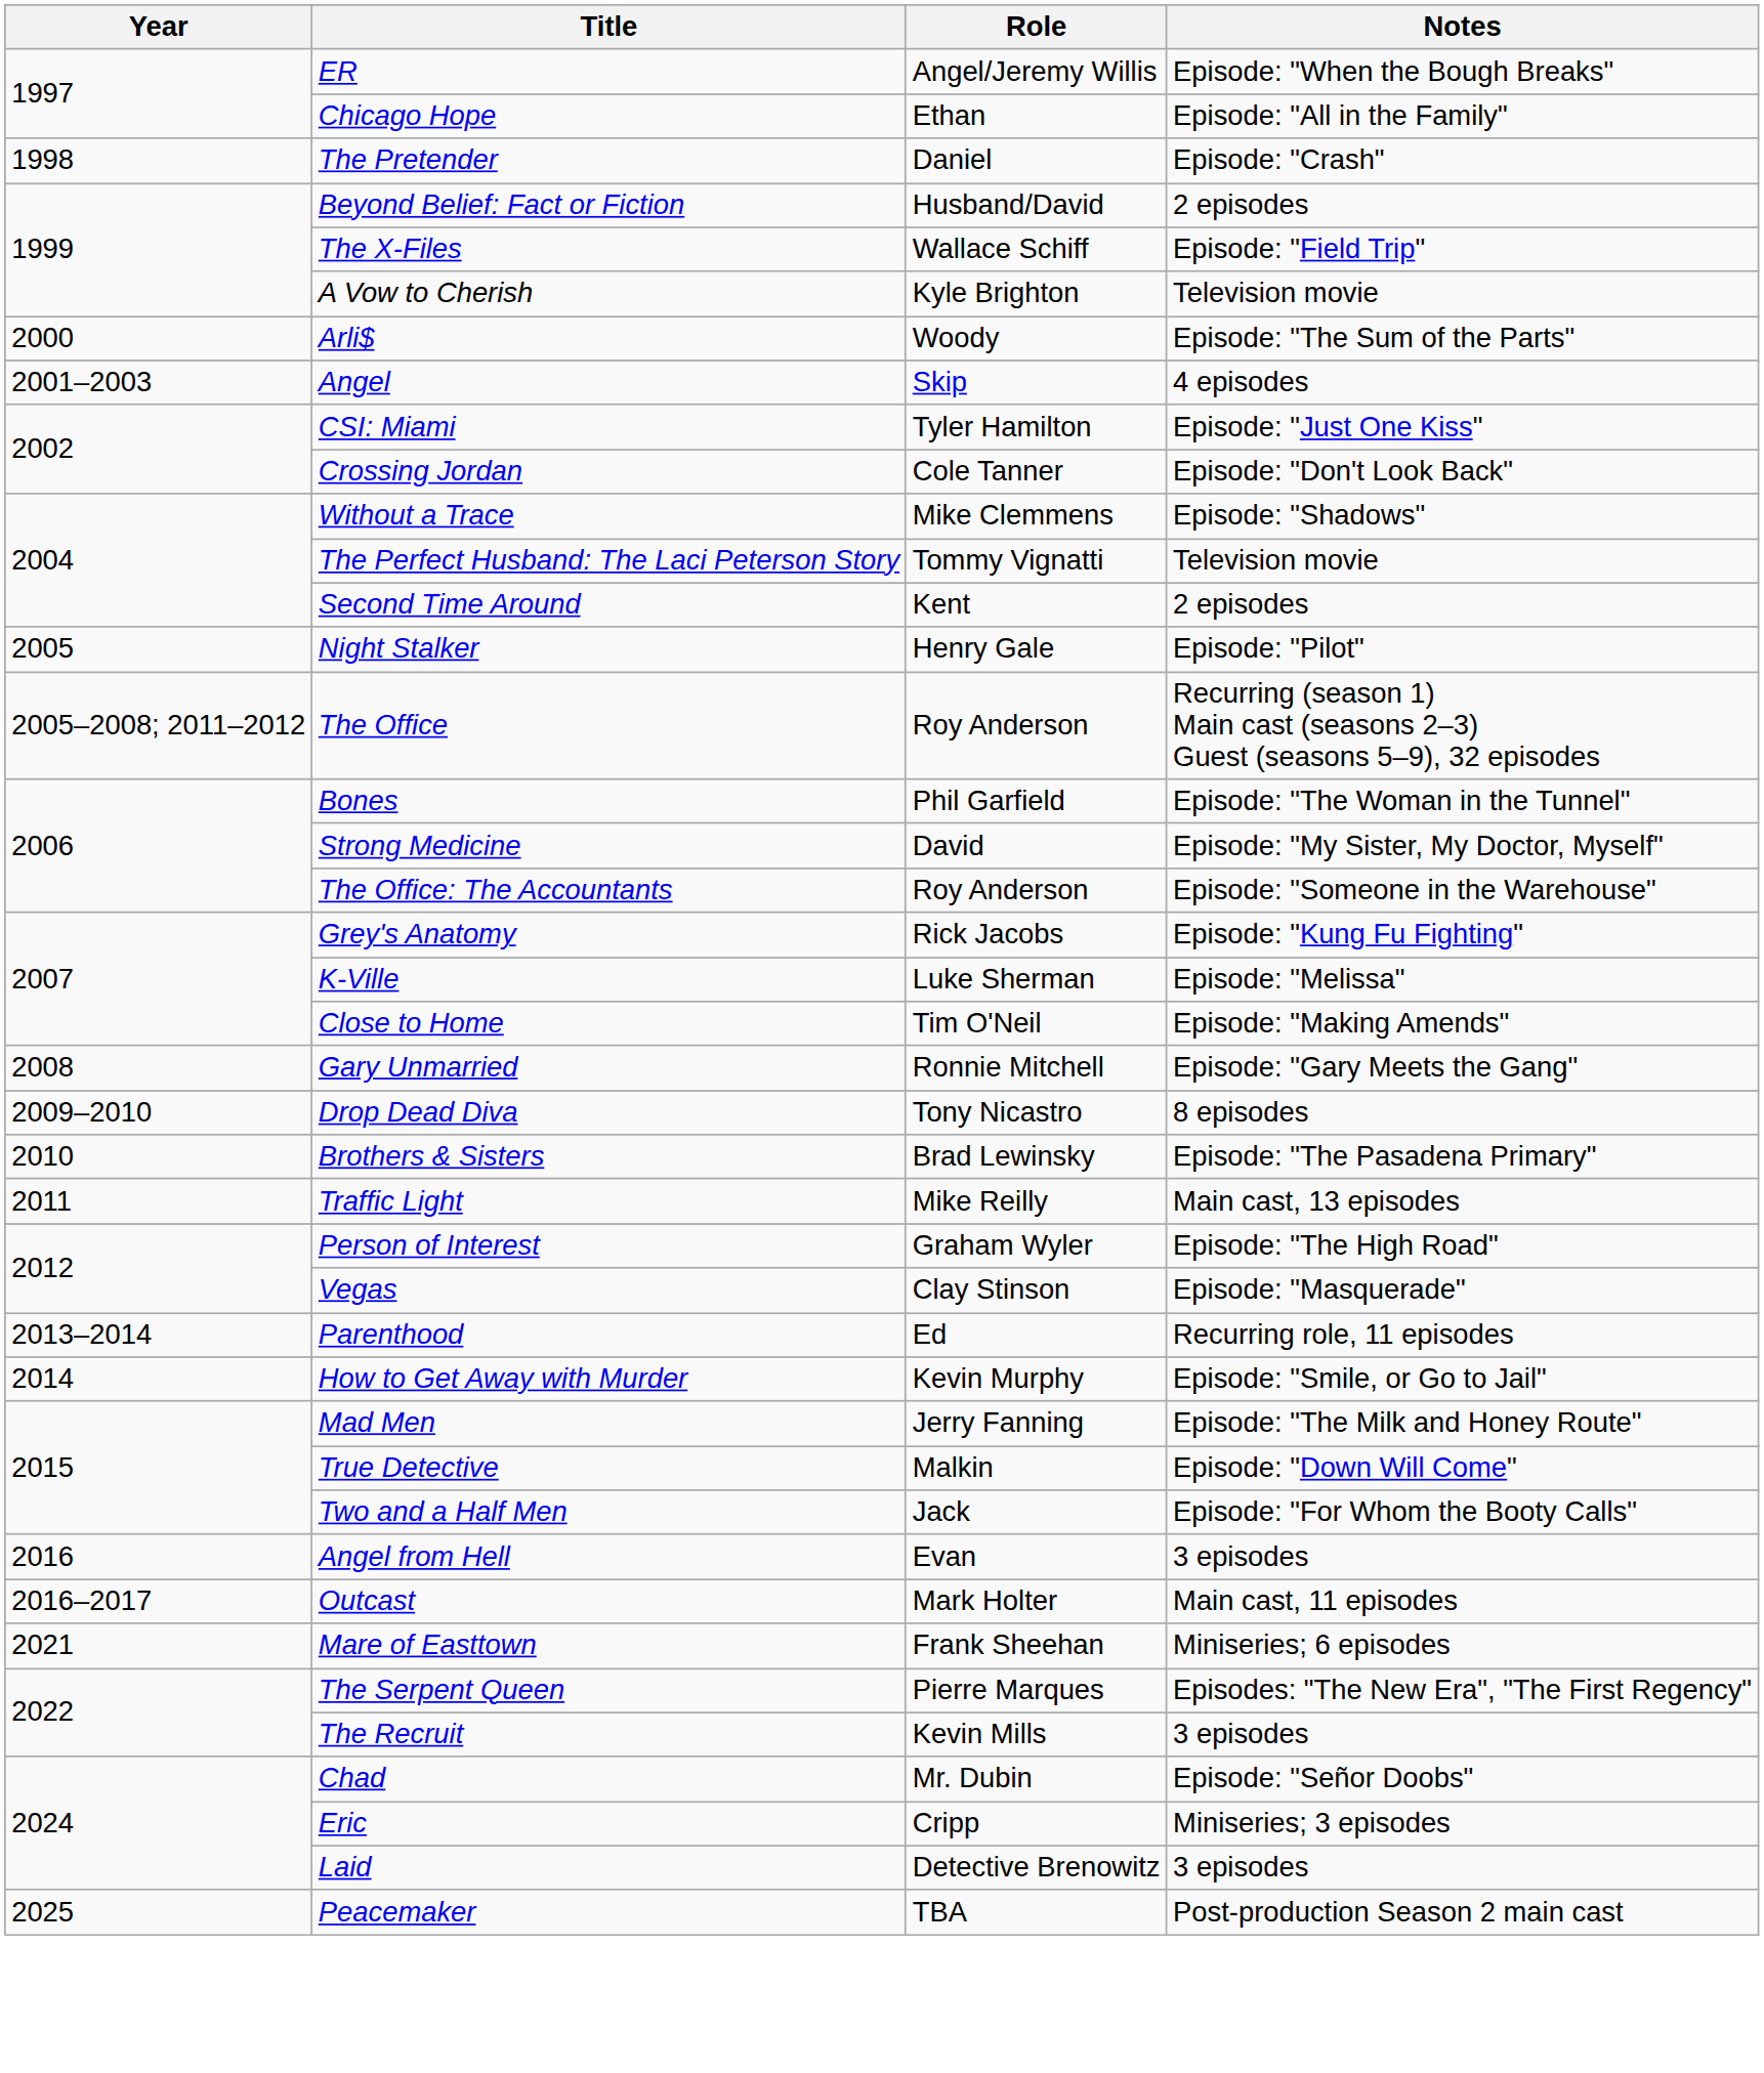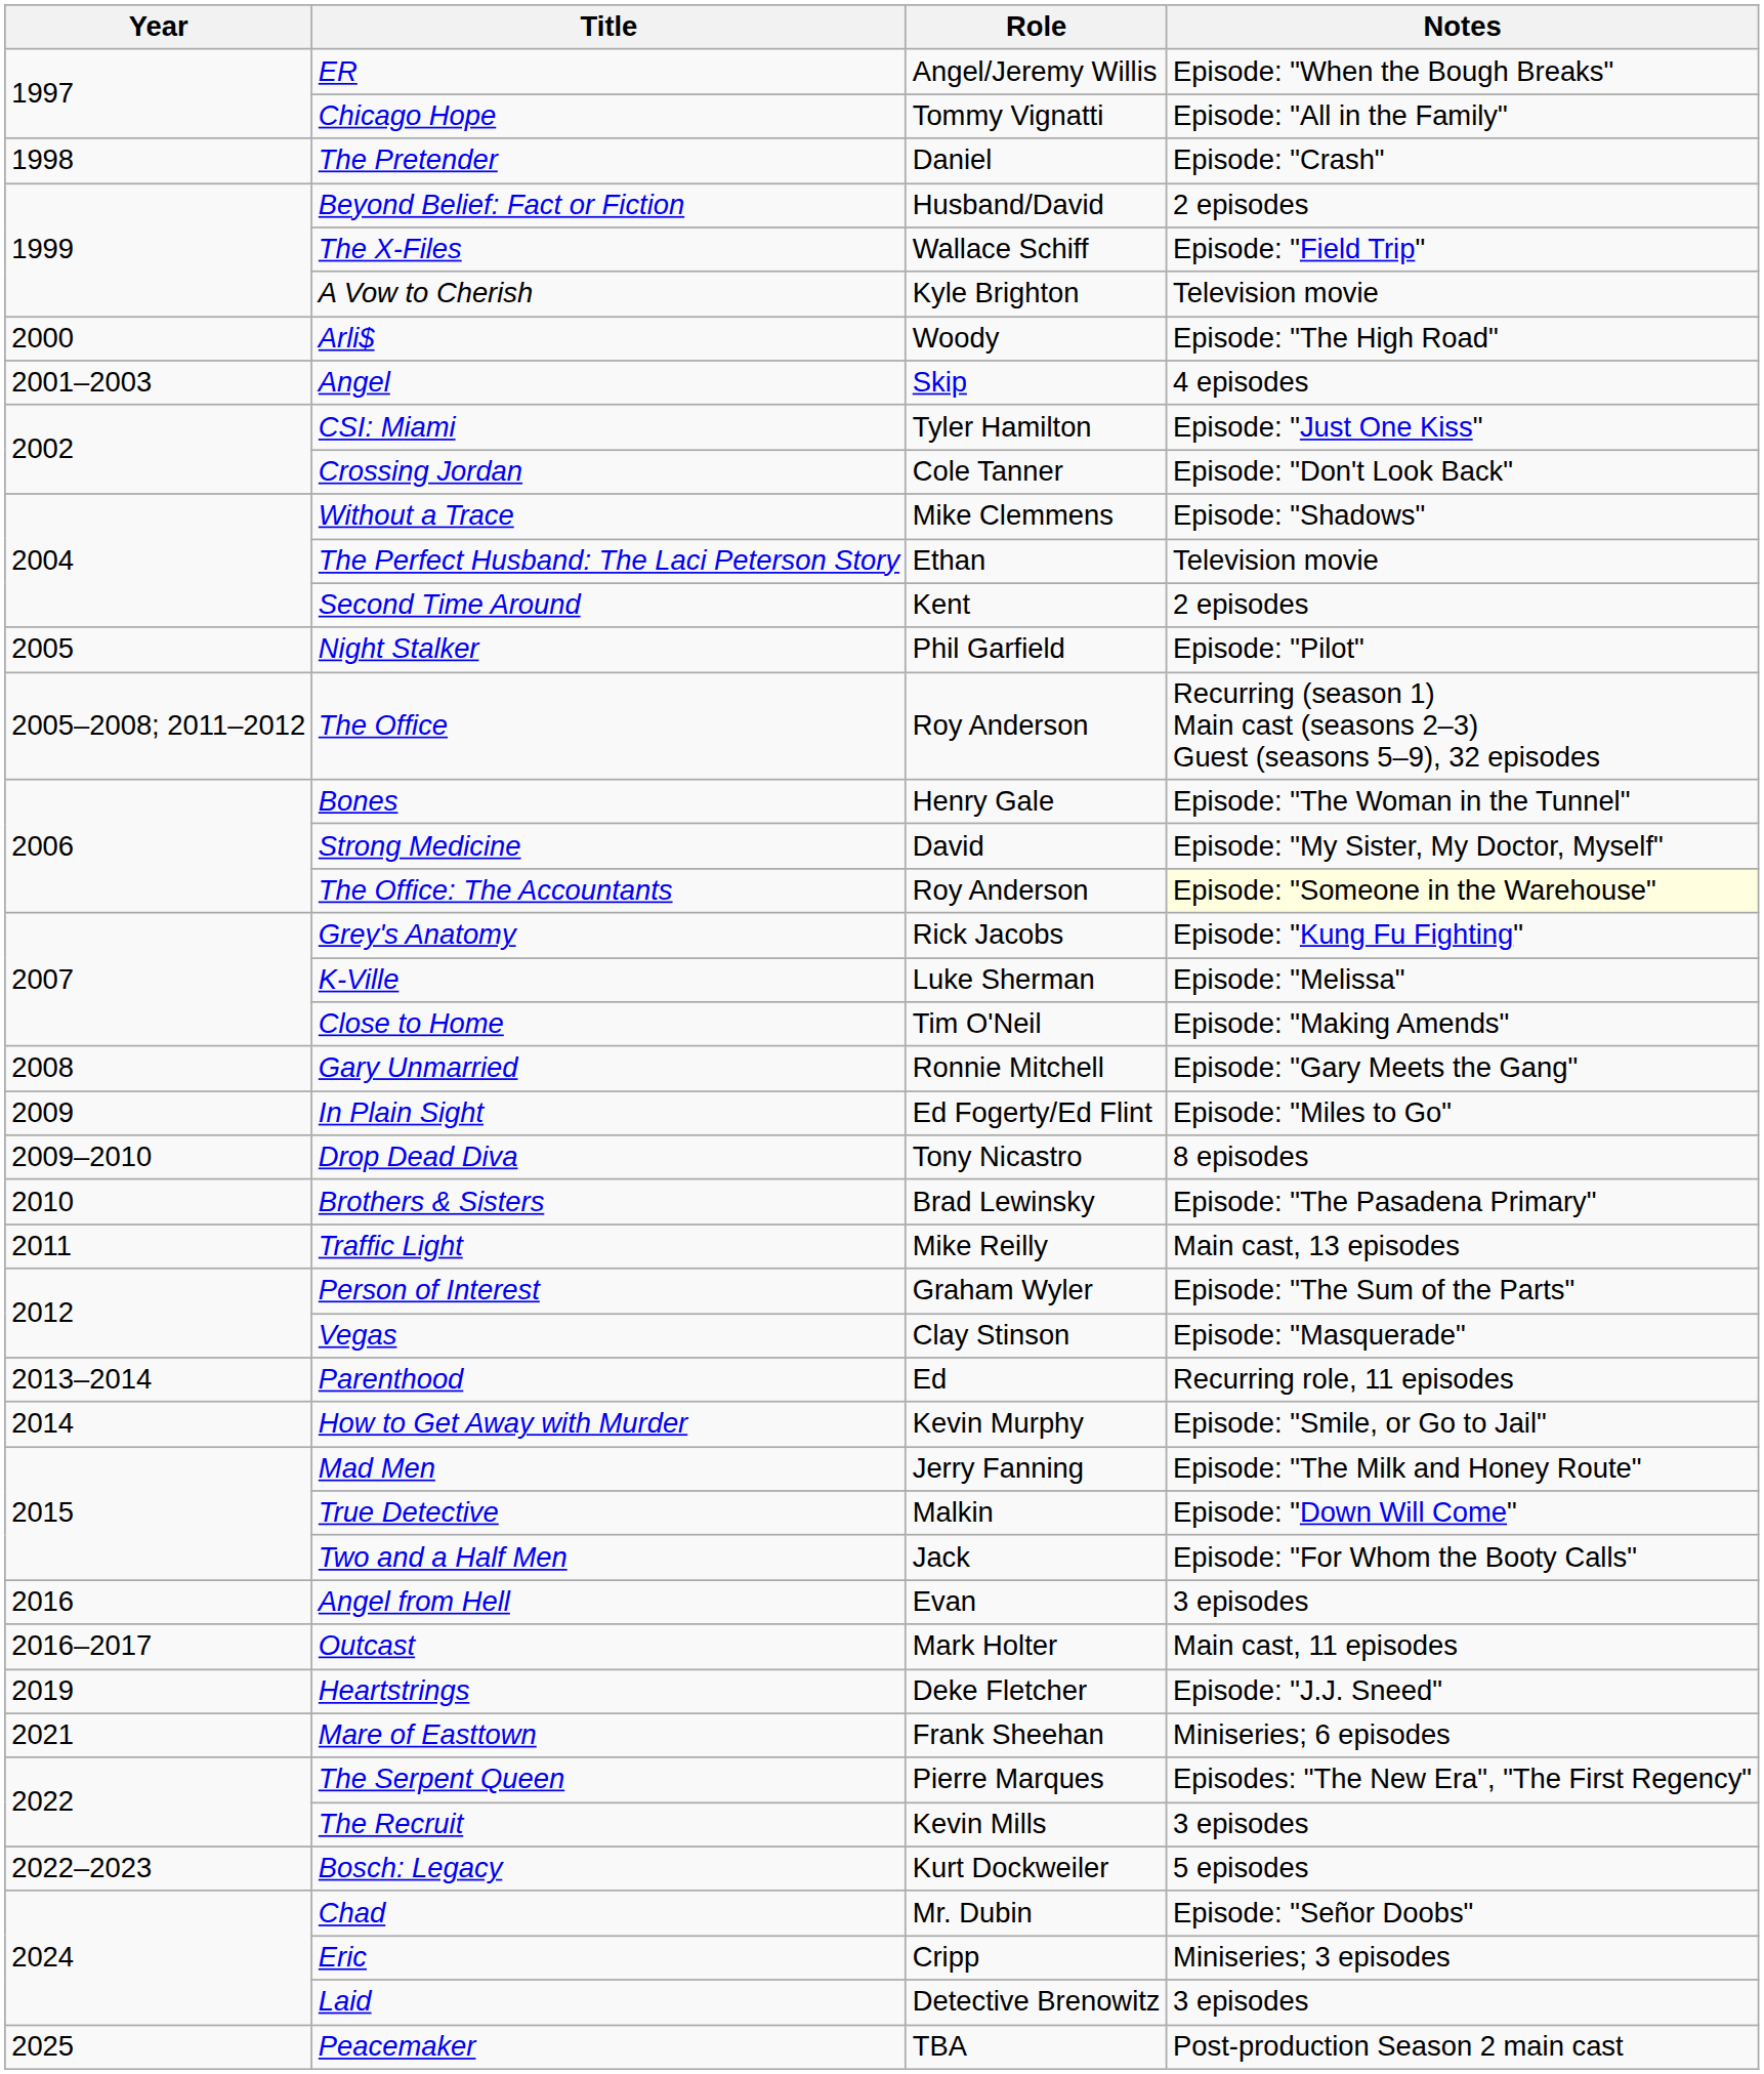Chicago Hope | Role: Ethan -> Tommy Vignatti
Arli$ | Notes: Episode: "The Sum of the Parts" -> Episode: "The High Road"
The Perfect Husband: The Laci Peterson Story | Role: Tommy Vignatti -> Ethan
Night Stalker | Role: Henry Gale -> Phil Garfield
Bones | Role: Phil Garfield -> Henry Gale
The Office: The Accountants | Notes: no background -> lightyellow background
+ row: 2009 | In Plain Sight | Ed Fogerty/Ed Flint | Episode: "Miles to Go"
Person of Interest | Notes: Episode: "The High Road" -> Episode: "The Sum of the Parts"
+ row: 2019 | Heartstrings | Deke Fletcher | Episode: "J.J. Sneed"
+ row: 2022–2023 | Bosch: Legacy | Kurt Dockweiler | 5 episodes
